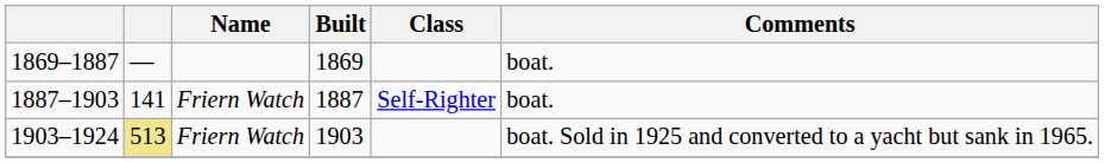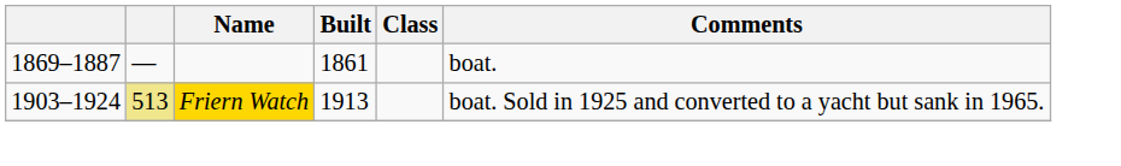1869–1887 | Built: 1869 -> 1861
- row: 1887–1903 | 141 | Friern Watch | 1887 | Self-Righter | boat.
1903–1924 | Name: no background -> gold background
1903–1924 | Built: 1903 -> 1913
